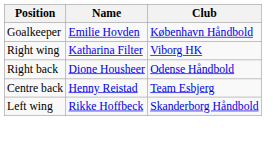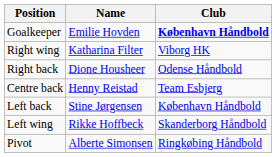Goalkeeper | Club: normal -> bold
+ row: Left back | Stine Jørgensen | København Håndbold
+ row: Pivot | Alberte Simonsen | Ringkøbing Håndbold
